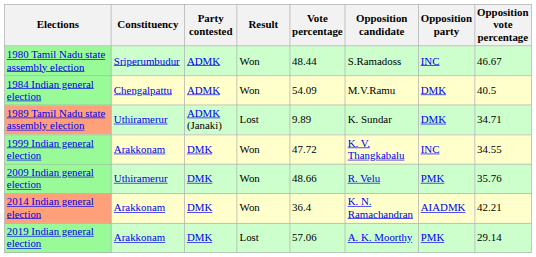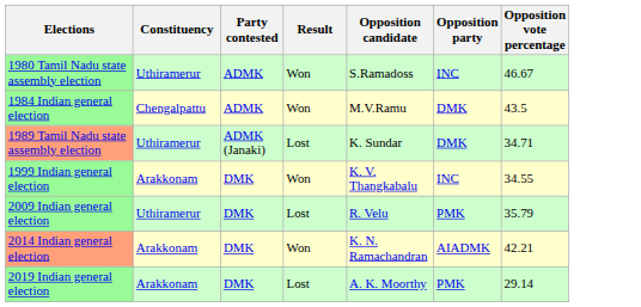- column: Vote percentage | 48.44 | 54.09 | 9.89 | 47.72 | 48.66 | 36.4 | 57.06
1980 Tamil Nadu state assembly election | Constituency: Sriperumbudur -> Uthiramerur
1984 Indian general election | Opposition vote percentage: 40.5 -> 43.5
2009 Indian general election | Result: Won -> Lost
2009 Indian general election | Opposition vote percentage: 35.76 -> 35.79
